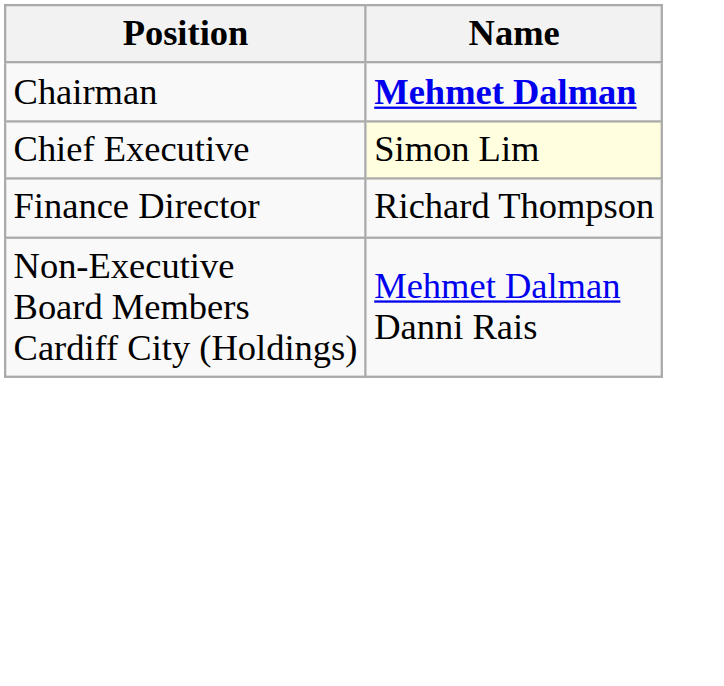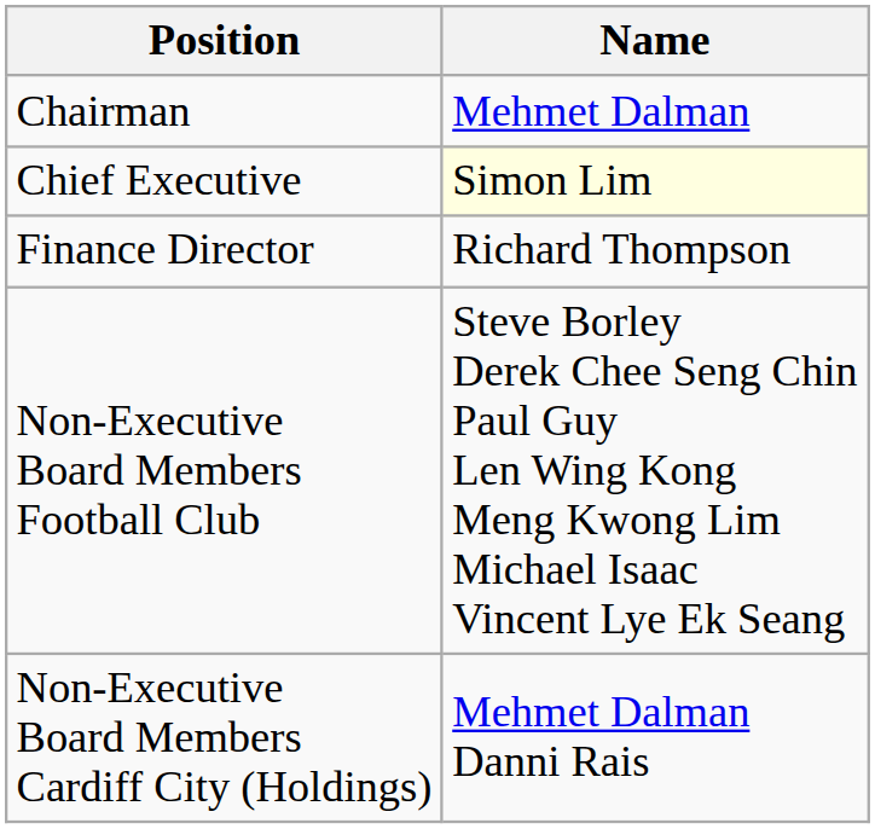Chairman | Name: bold -> normal
+ row: Non-Executive Board Members Football Club | Steve Borley Derek Chee Seng Chin Paul Guy Len Wing Kong Meng Kwong Lim Michael Isaac Vincent Lye Ek Seang
